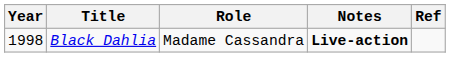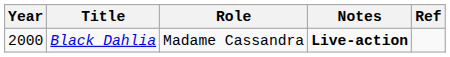Black Dahlia | Year: 1998 -> 2000
